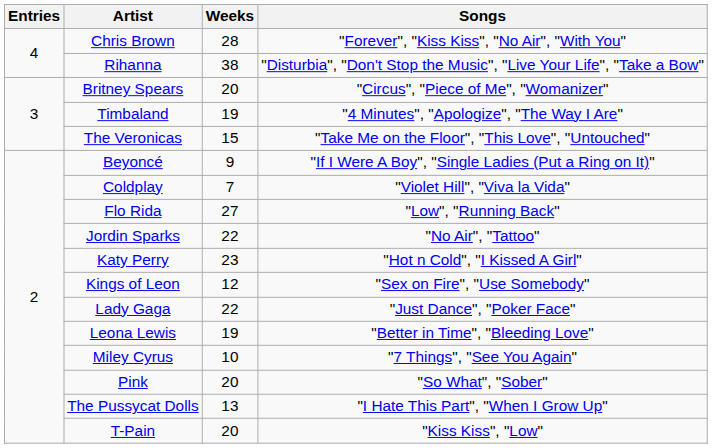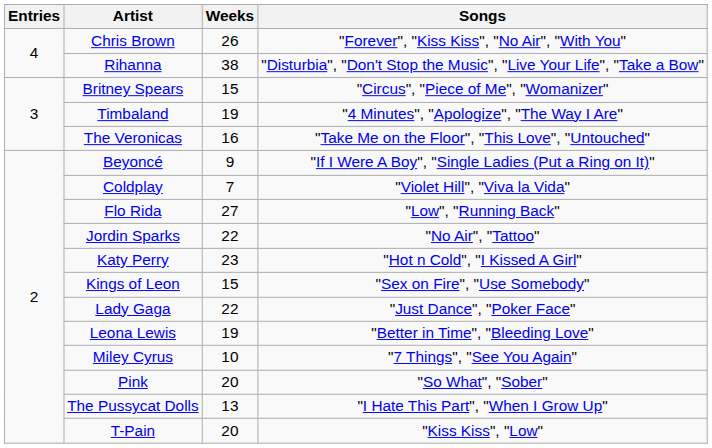Chris Brown | Weeks: 28 -> 26
Britney Spears | Weeks: 20 -> 15
The Veronicas | Weeks: 15 -> 16
Kings of Leon | Weeks: 12 -> 15
